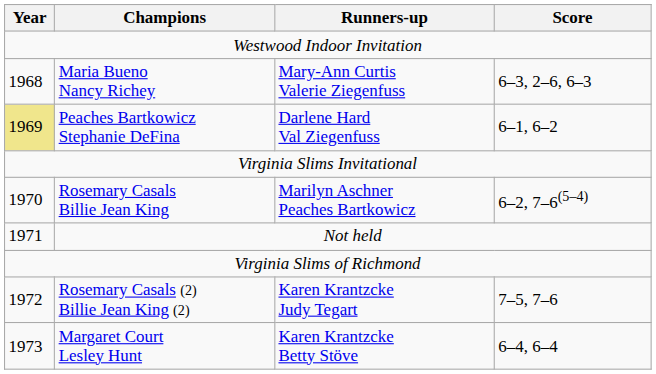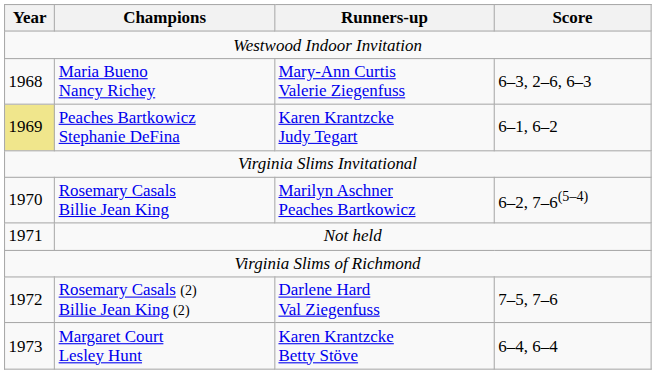Peaches Bartkowicz Stephanie DeFina | Runners-up: Darlene Hard Val Ziegenfuss -> Karen Krantzcke Judy Tegart
Rosemary Casals (2) Billie Jean King (2) | Runners-up: Karen Krantzcke Judy Tegart -> Darlene Hard Val Ziegenfuss
